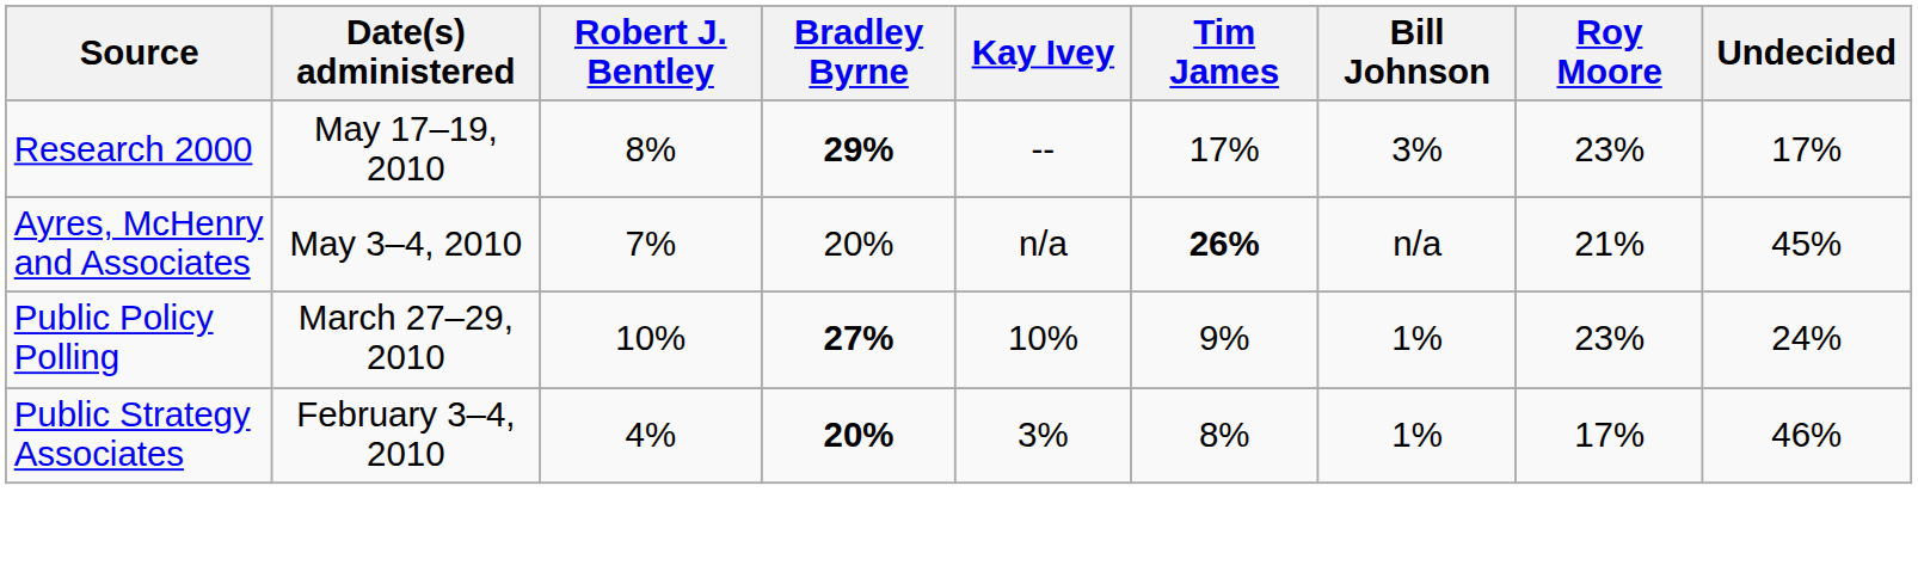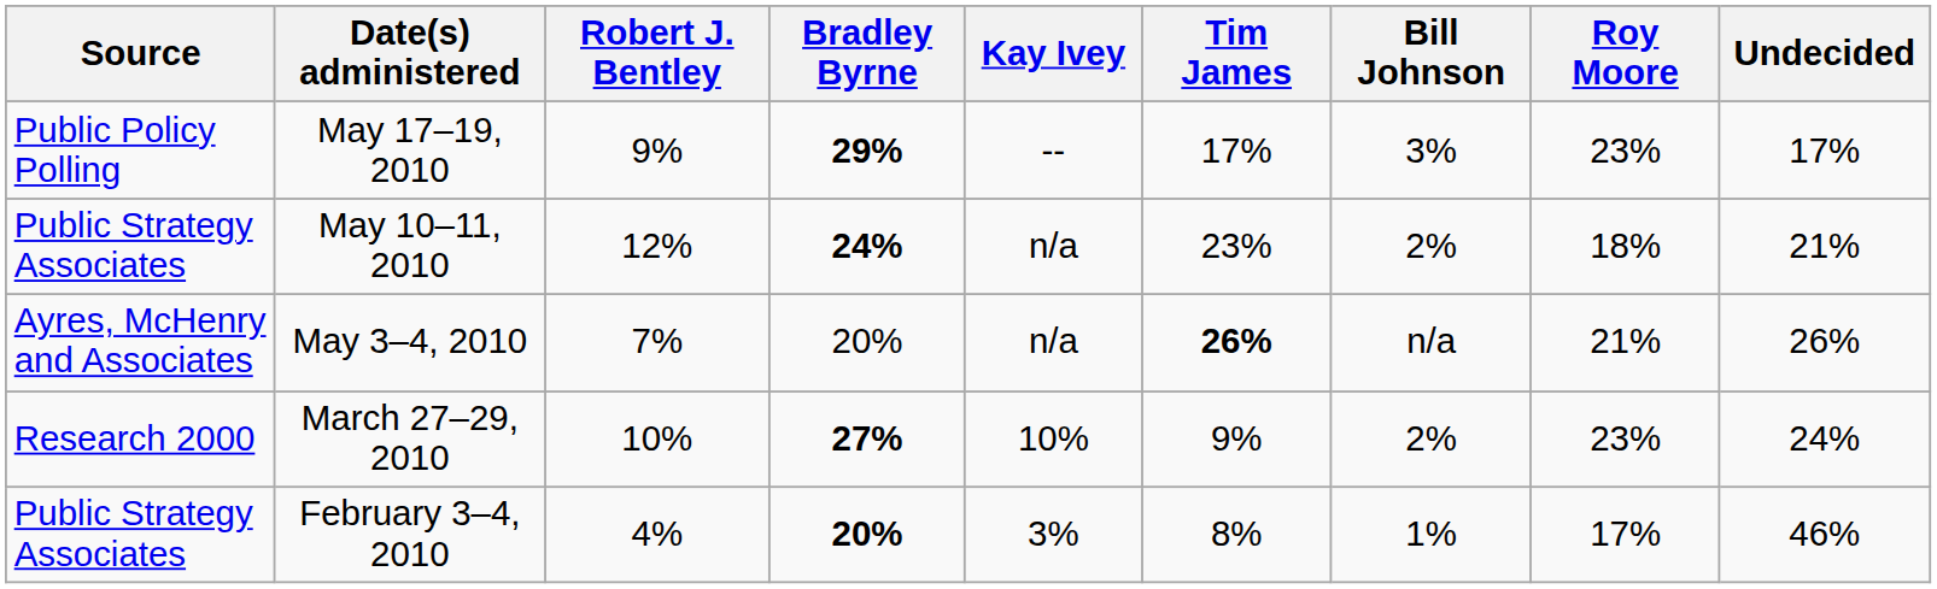May 17–19, 2010 | Source: Research 2000 -> Public Policy Polling
May 17–19, 2010 | Robert J. Bentley: 8% -> 9%
+ row: Public Strategy Associates | May 10–11, 2010 | 12% | 24% | n/a | 23% | 2% | 18% | 21%
May 3–4, 2010 | Undecided: 45% -> 26%
March 27–29, 2010 | Source: Public Policy Polling -> Research 2000
March 27–29, 2010 | Bill Johnson: 1% -> 2%
